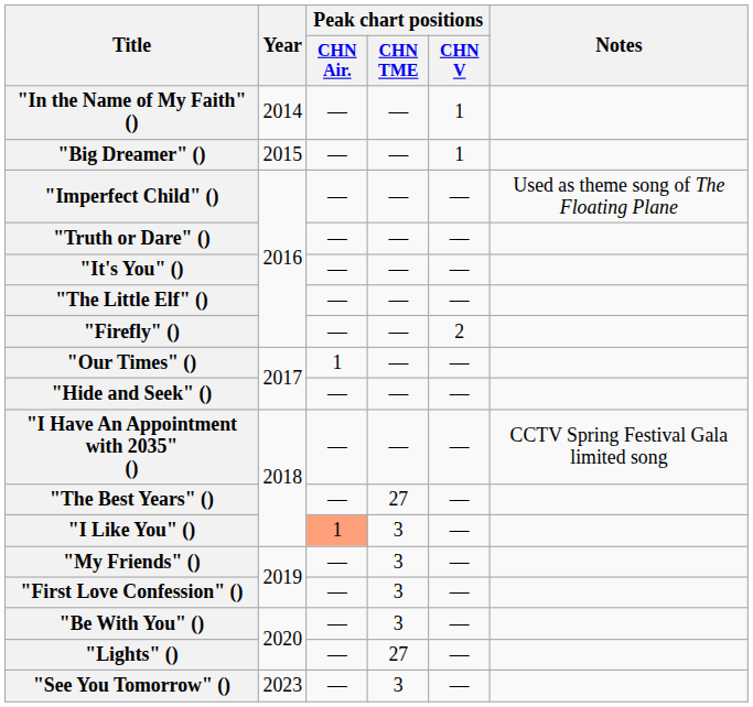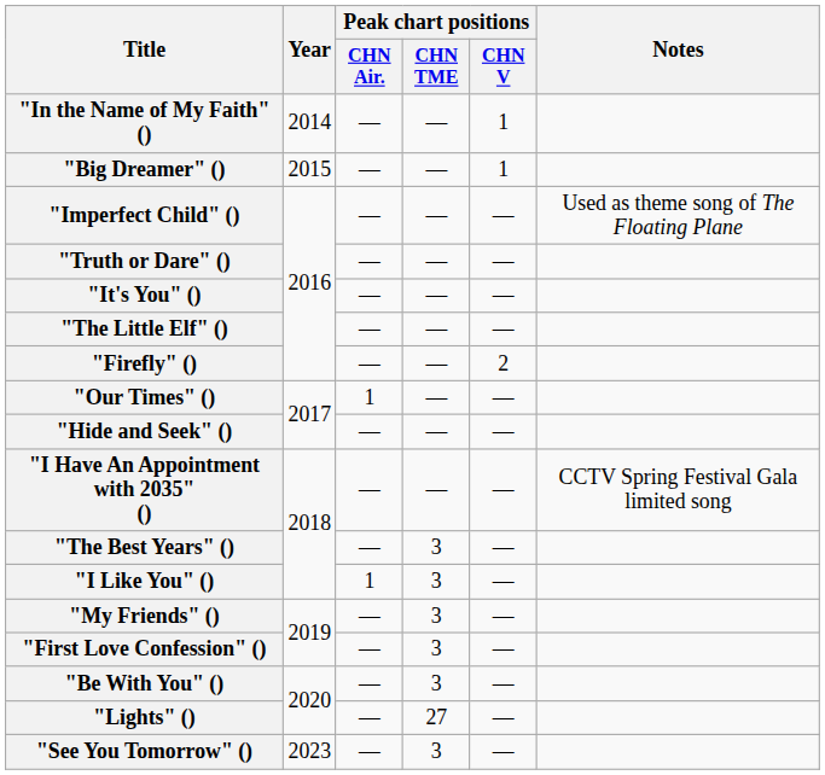"The Best Years" () | Peak chart positions / CHN TME: 27 -> 3
"I Like You" () | Peak chart positions / CHN Air.: lightsalmon background -> no background
